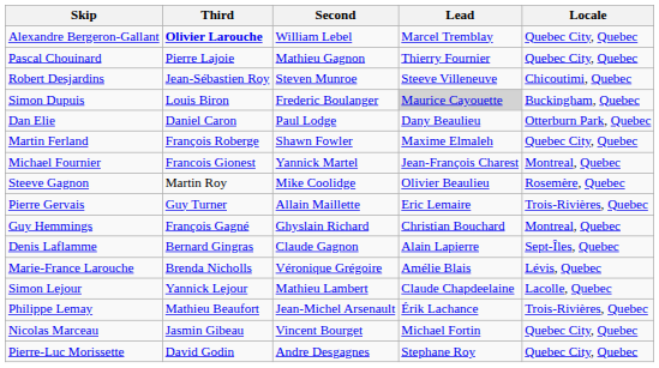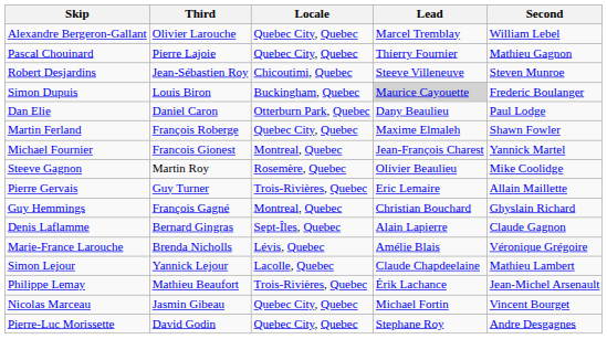columns swapped: Second <-> Locale
Alexandre Bergeron-Gallant | Third: bold -> normal
